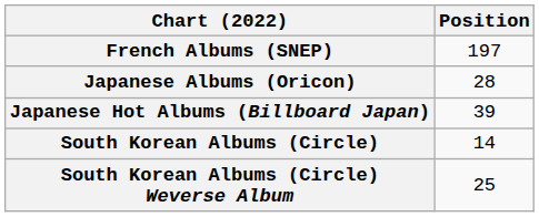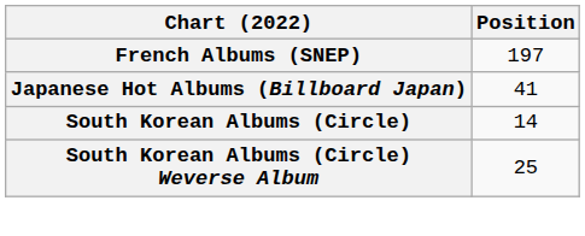- row: Japanese Albums (Oricon) | 28
Japanese Hot Albums (Billboard Japan) | Position: 39 -> 41
